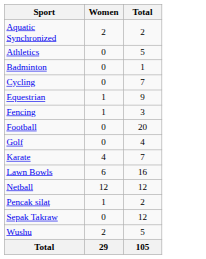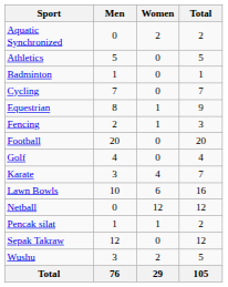+ column: Men | 0 | 5 | 1 | 7 | 8 | 2 | 20 | 4 | 3 | 10 | 0 | 1 | 12 | 3 | 76
